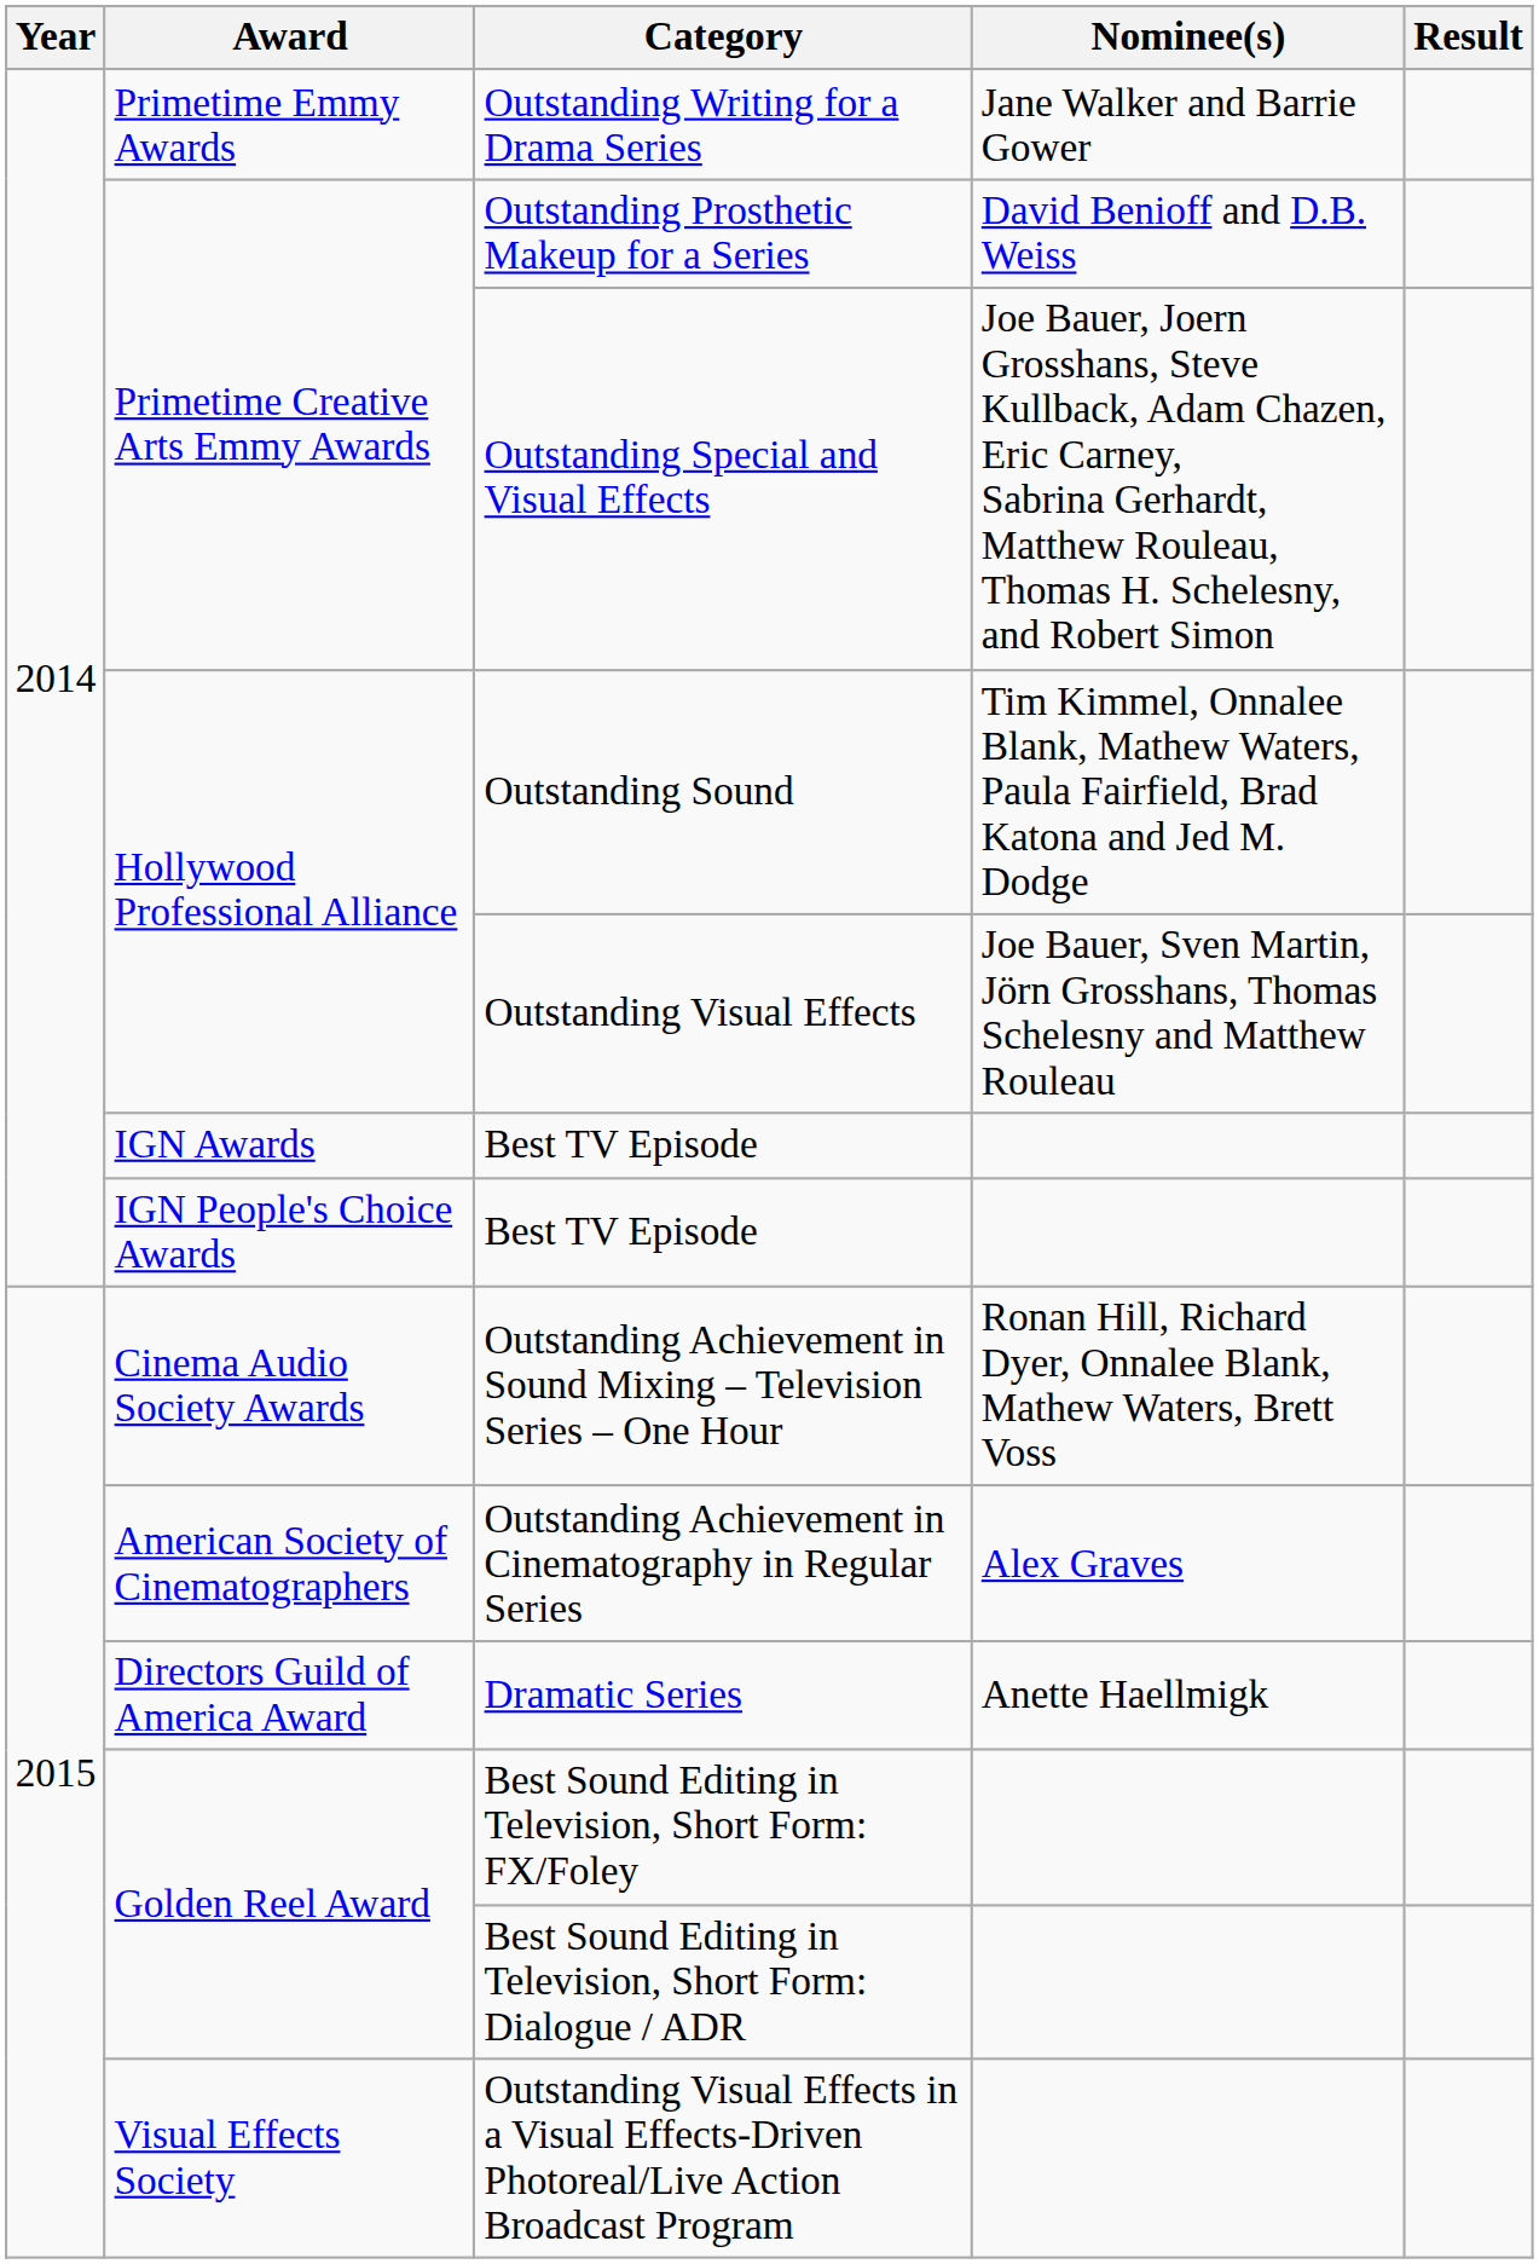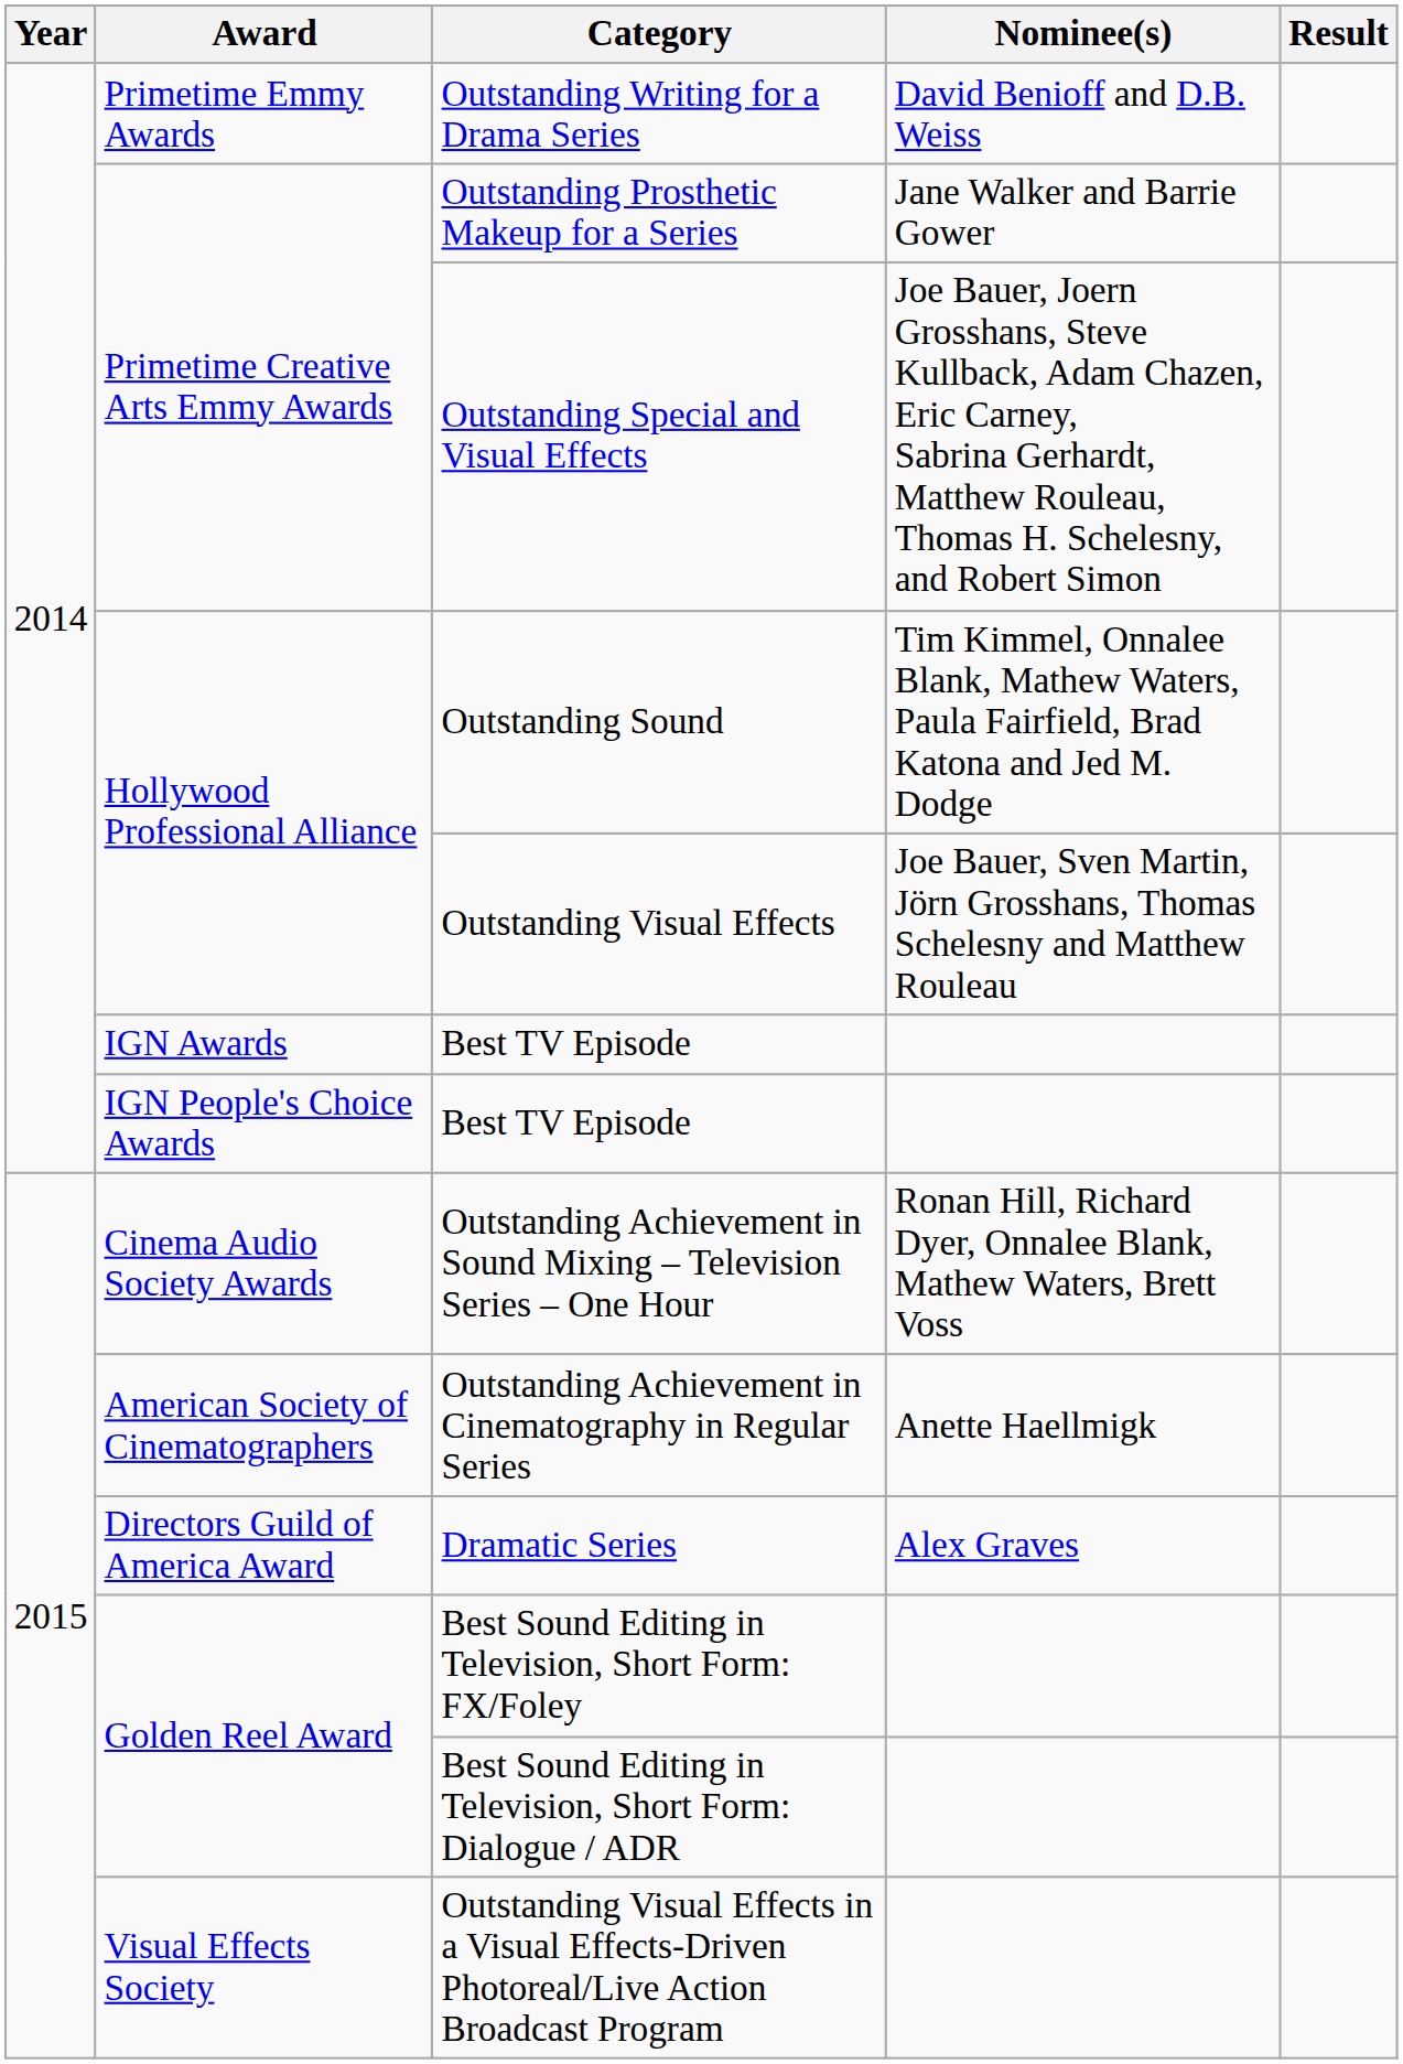Outstanding Writing for a Drama Series | Nominee(s): Jane Walker and Barrie Gower -> David Benioff and D.B. Weiss
Outstanding Prosthetic Makeup for a Series | Nominee(s): David Benioff and D.B. Weiss -> Jane Walker and Barrie Gower
Outstanding Achievement in Cinematography in Regular Series | Nominee(s): Alex Graves -> Anette Haellmigk
Dramatic Series | Nominee(s): Anette Haellmigk -> Alex Graves
